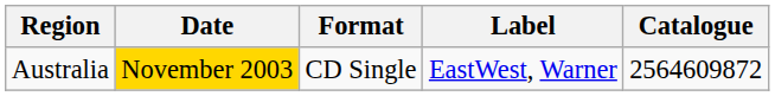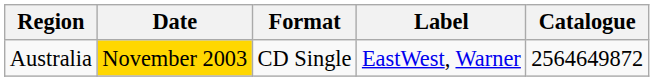Australia | Catalogue: 2564609872 -> 2564649872
